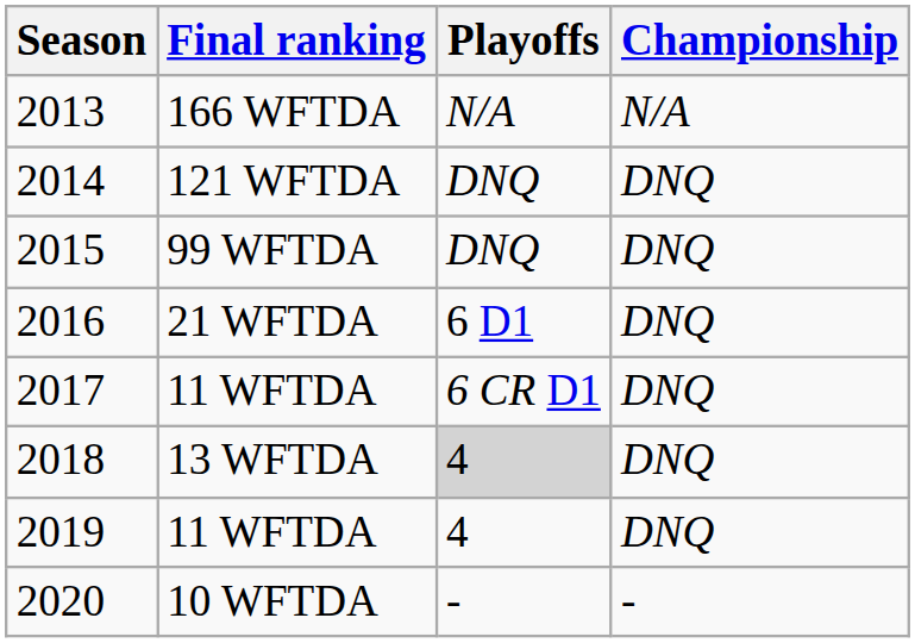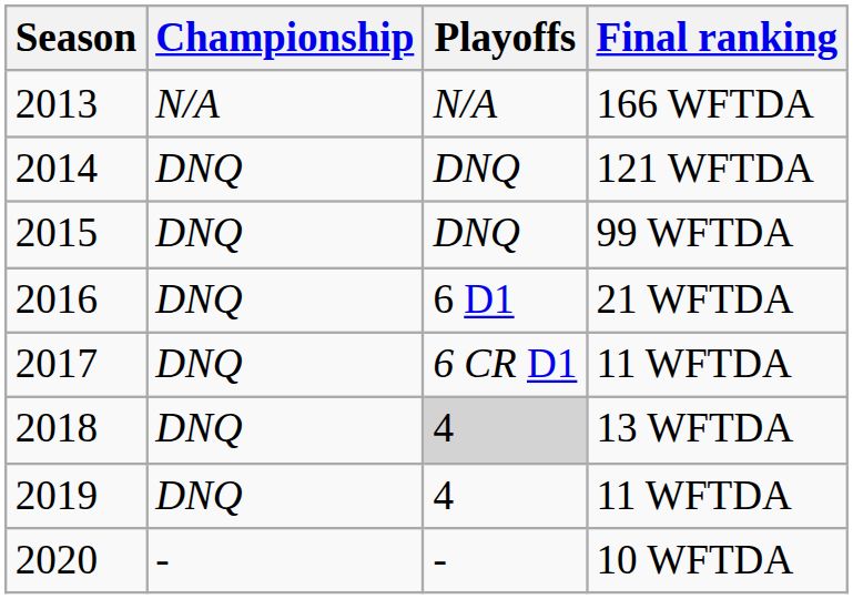columns swapped: Final ranking <-> Championship
